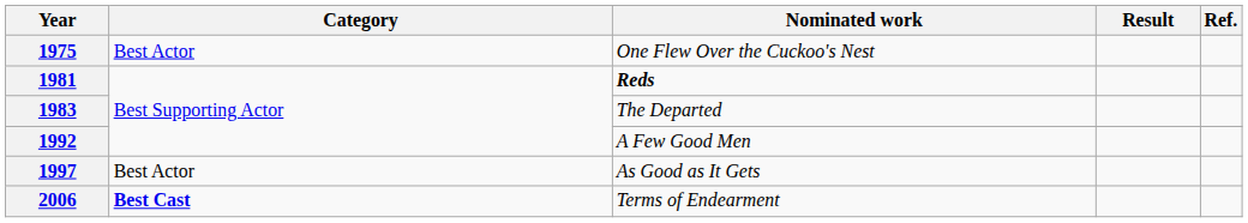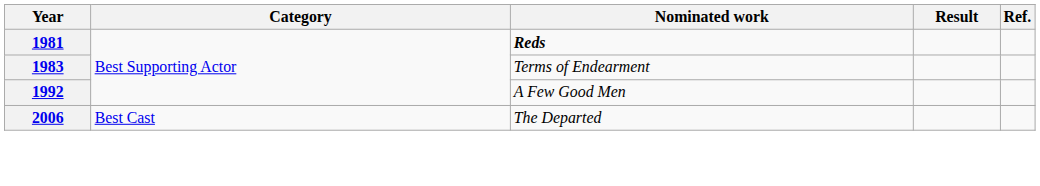- row: 1975 | Best Actor | One Flew Over the Cuckoo's Nest
1983 | Nominated work: The Departed -> Terms of Endearment
- row: 1997 | Best Actor | As Good as It Gets
2006 | Category: bold -> normal
2006 | Nominated work: Terms of Endearment -> The Departed
